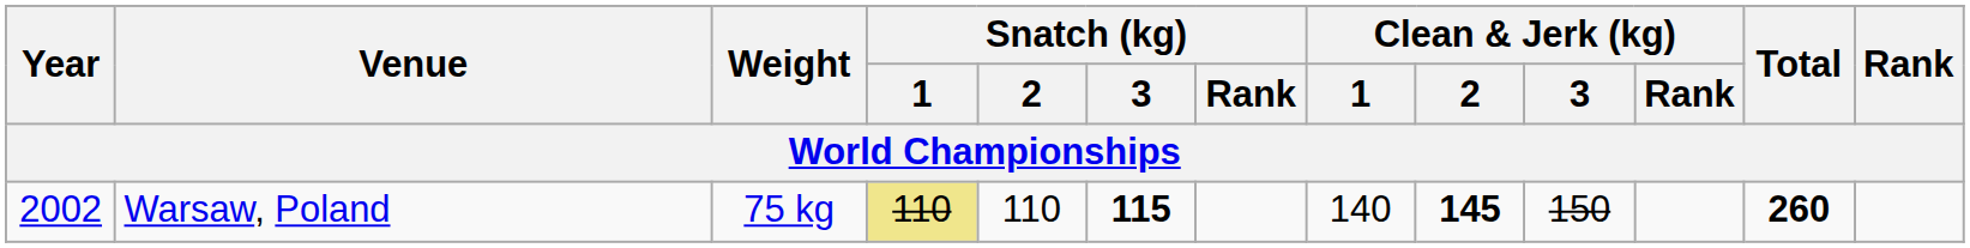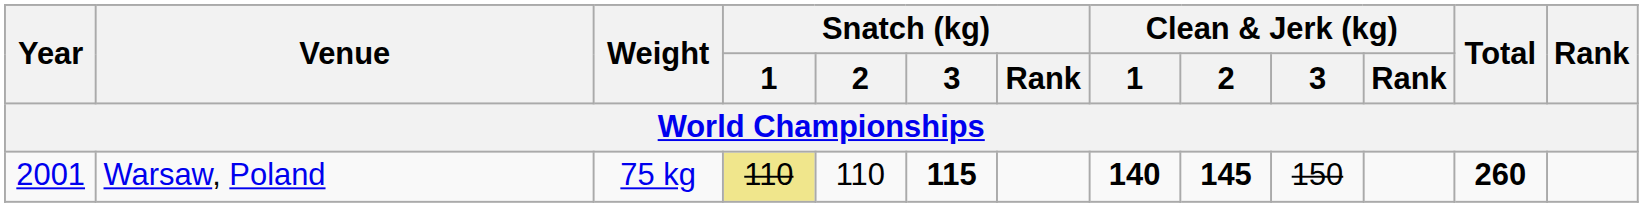Warsaw, Poland | Year: 2002 -> 2001
Warsaw, Poland | Clean & Jerk (kg) / 1: normal -> bold
